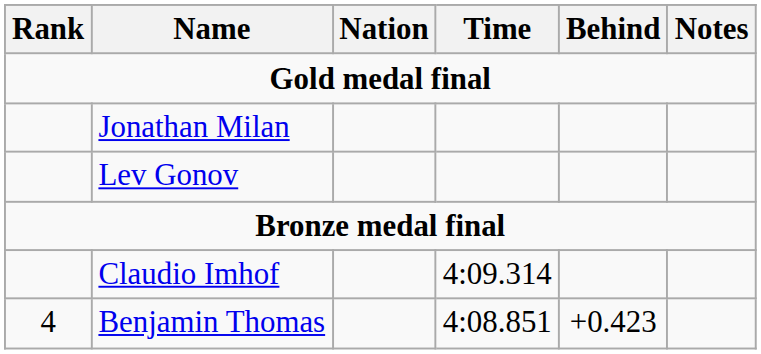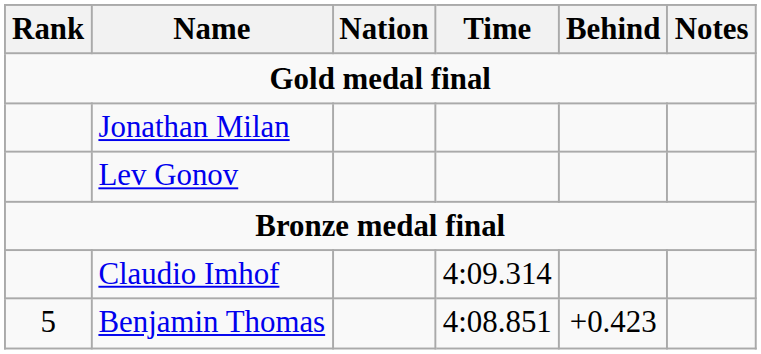Benjamin Thomas | Rank: 4 -> 5
